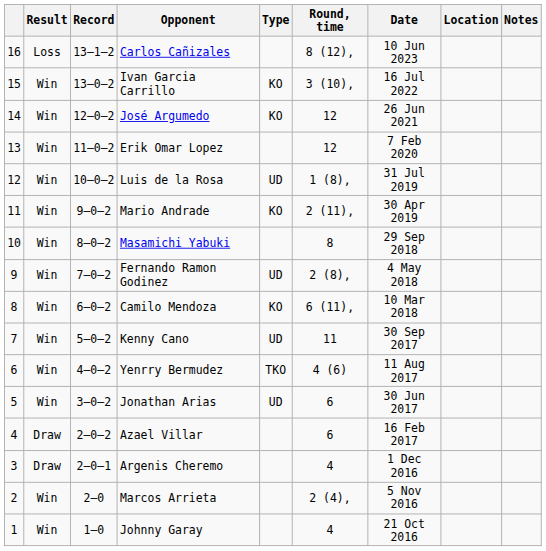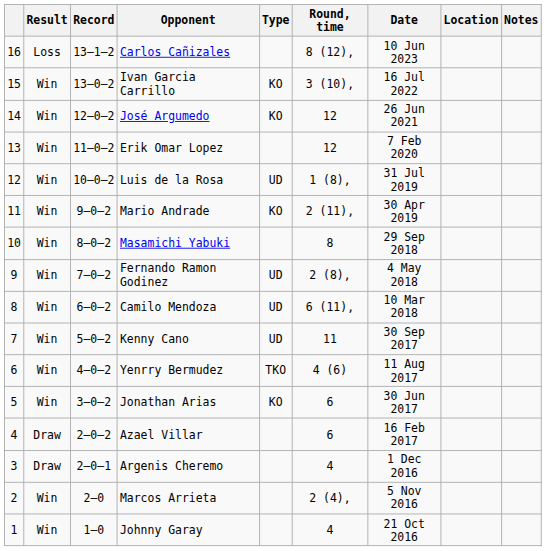Camilo Mendoza | Type: KO -> UD
Jonathan Arias | Type: UD -> KO
